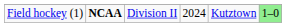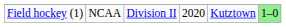Field hockey (1) | column 2: bold -> normal
Field hockey (1) | column 4: 2024 -> 2020
